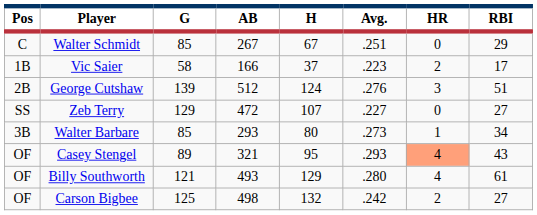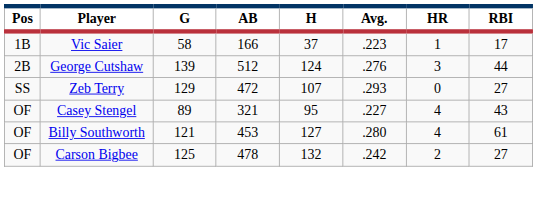- row: C | Walter Schmidt | 85 | 267 | 67 | .251 | 0 | 29
Vic Saier | HR: 2 -> 1
George Cutshaw | RBI: 51 -> 44
Zeb Terry | Avg.: .227 -> .293
- row: 3B | Walter Barbare | 85 | 293 | 80 | .273 | 1 | 34
Casey Stengel | Avg.: .293 -> .227
Casey Stengel | HR: lightsalmon background -> no background
Billy Southworth | AB: 493 -> 453
Billy Southworth | H: 129 -> 127
Carson Bigbee | AB: 498 -> 478
